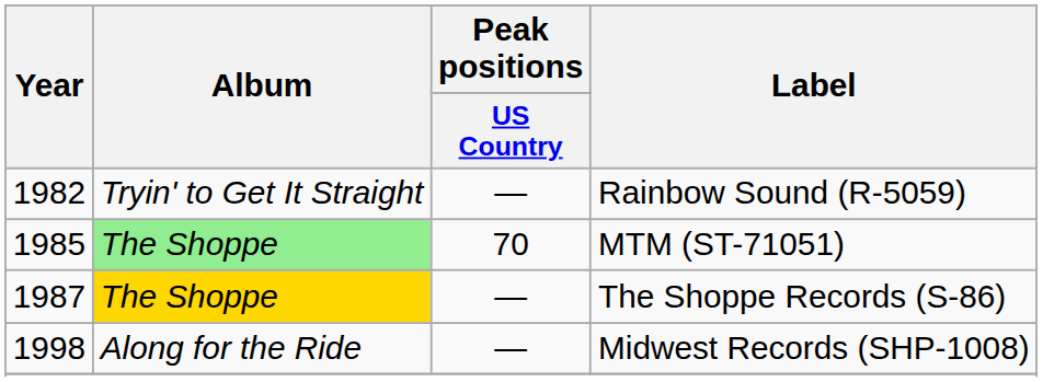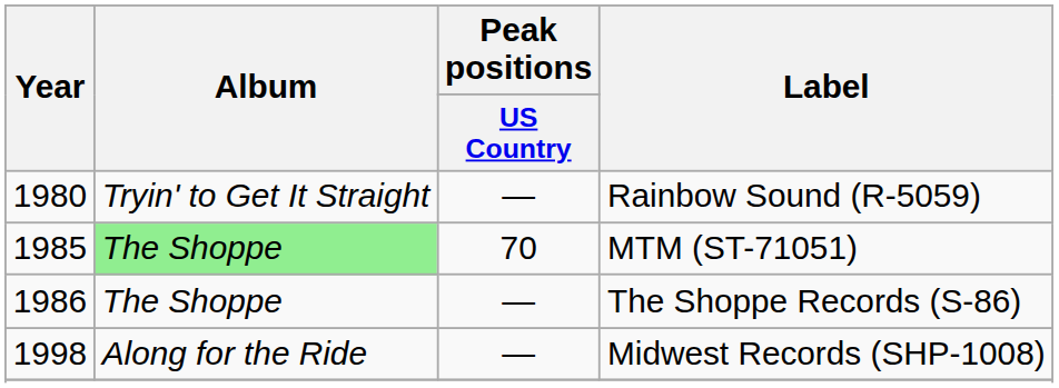Rainbow Sound (R-5059) | Year: 1982 -> 1980
The Shoppe Records (S-86) | Year: 1987 -> 1986
The Shoppe Records (S-86) | Album: gold background -> no background
